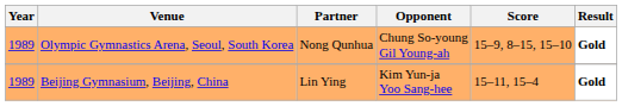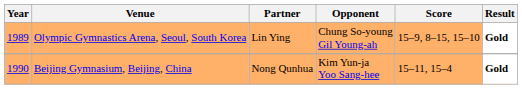Olympic Gymnastics Arena, Seoul, South Korea | Partner: Nong Qunhua -> Lin Ying
Beijing Gymnasium, Beijing, China | Year: 1989 -> 1990
Beijing Gymnasium, Beijing, China | Partner: Lin Ying -> Nong Qunhua
